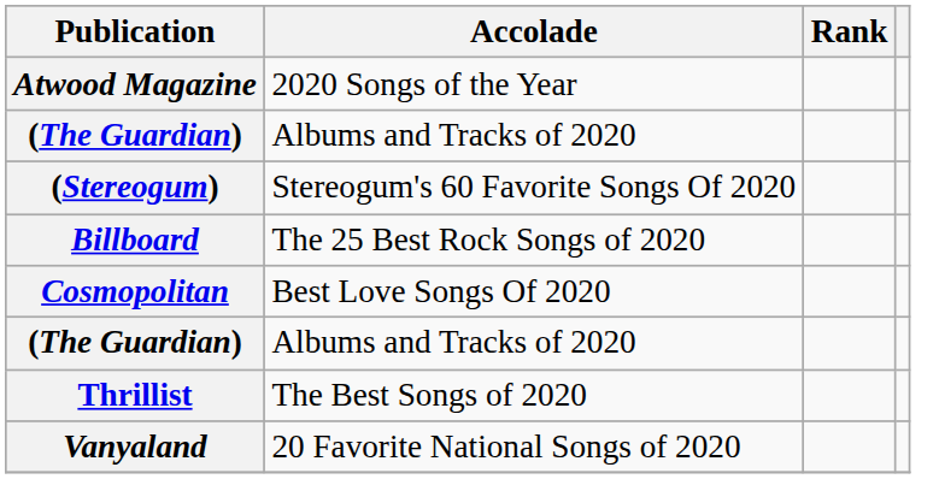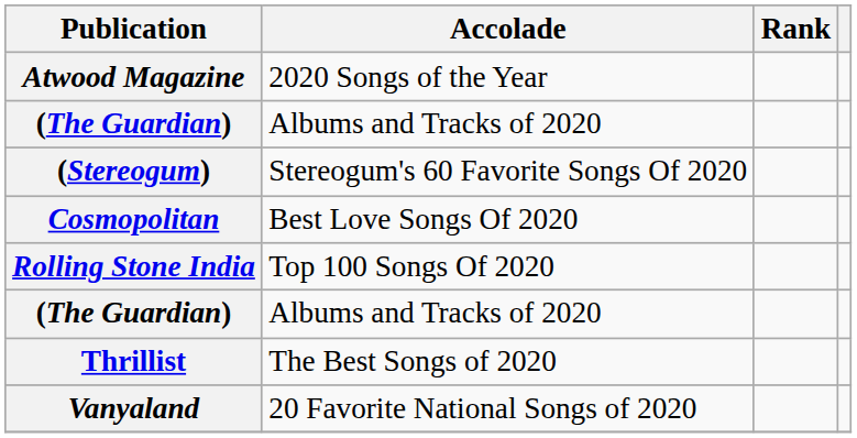- row: Billboard | The 25 Best Rock Songs of 2020
+ row: Rolling Stone India | Top 100 Songs Of 2020
